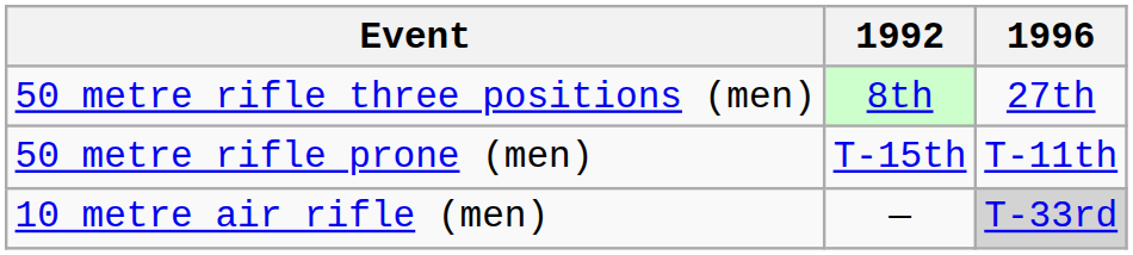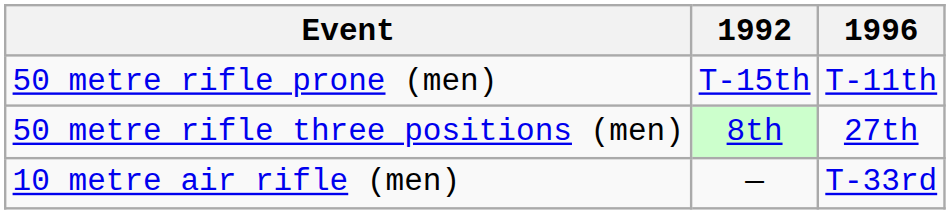rows swapped: 50 metre rifle three positions (men) <-> 50 metre rifle prone (men)
10 metre air rifle (men) | 1996: lightgrey background -> no background
